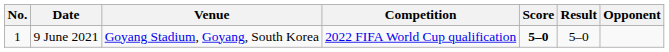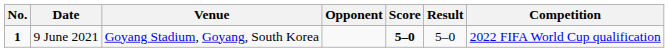columns swapped: Opponent <-> Competition
9 June 2021 | No.: normal -> bold
